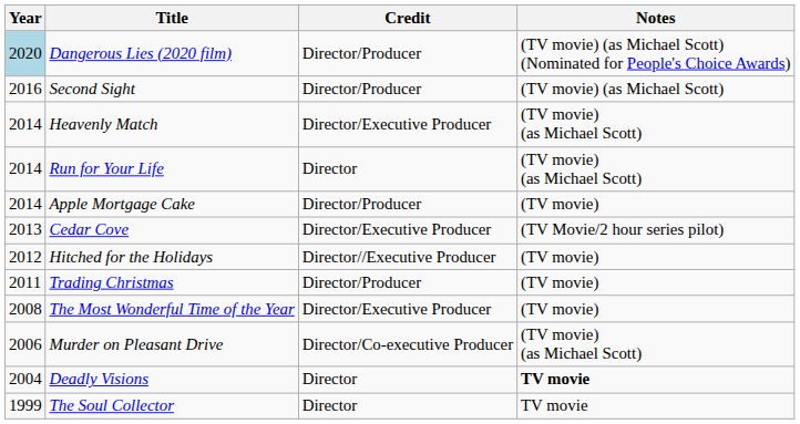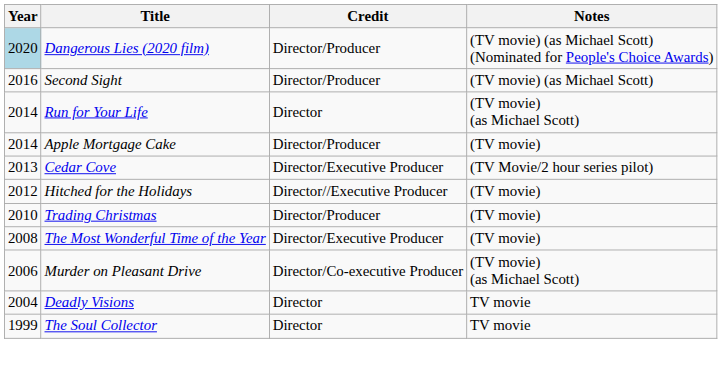- row: 2014 | Heavenly Match | Director/Executive Producer | (TV movie) (as Michael Scott)
Trading Christmas | Year: 2011 -> 2010
Deadly Visions | Notes: bold -> normal
